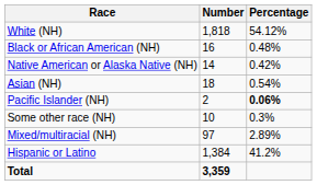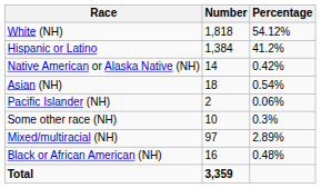rows swapped: Black or African American (NH) <-> Hispanic or Latino
Pacific Islander (NH) | Percentage: bold -> normal
